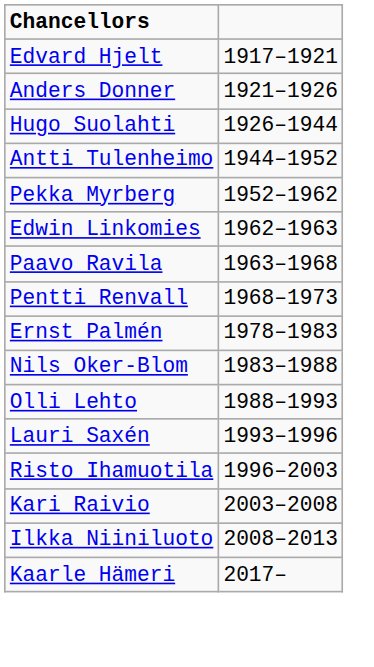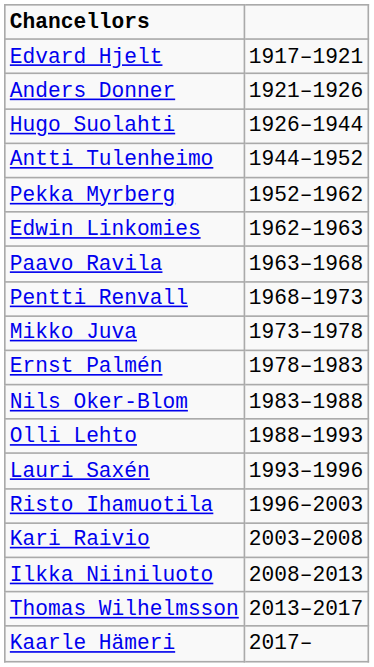+ row: Mikko Juva | 1973–1978
+ row: Thomas Wilhelmsson | 2013–2017
